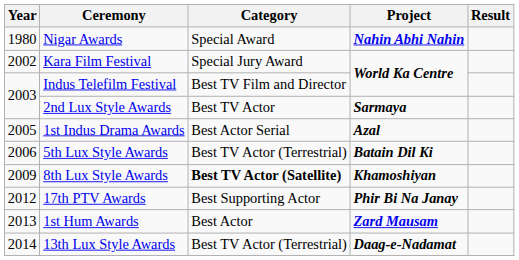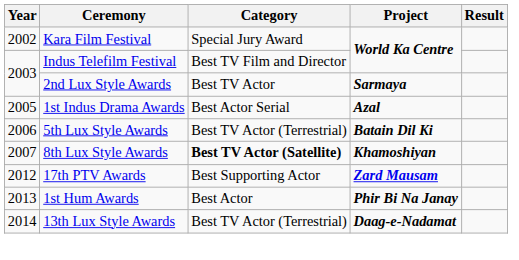- row: 1980 | Nigar Awards | Special Award | Nahin Abhi Nahin
8th Lux Style Awards | Year: 2009 -> 2007
17th PTV Awards | Project: Phir Bi Na Janay -> Zard Mausam
1st Hum Awards | Project: Zard Mausam -> Phir Bi Na Janay
